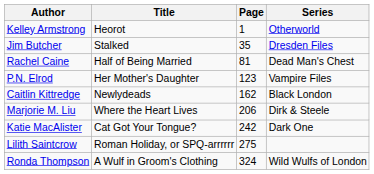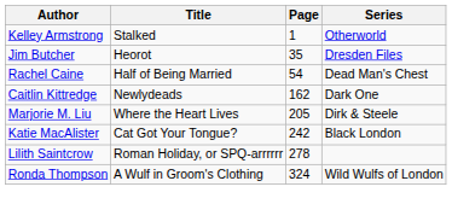Kelley Armstrong | Title: Heorot -> Stalked
Jim Butcher | Title: Stalked -> Heorot
Rachel Caine | Page: 81 -> 54
- row: P.N. Elrod | Her Mother's Daughter | 123 | Vampire Files
Caitlin Kittredge | Series: Black London -> Dark One
Marjorie M. Liu | Page: 206 -> 205
Katie MacAlister | Series: Dark One -> Black London
Lilith Saintcrow | Page: 275 -> 278
